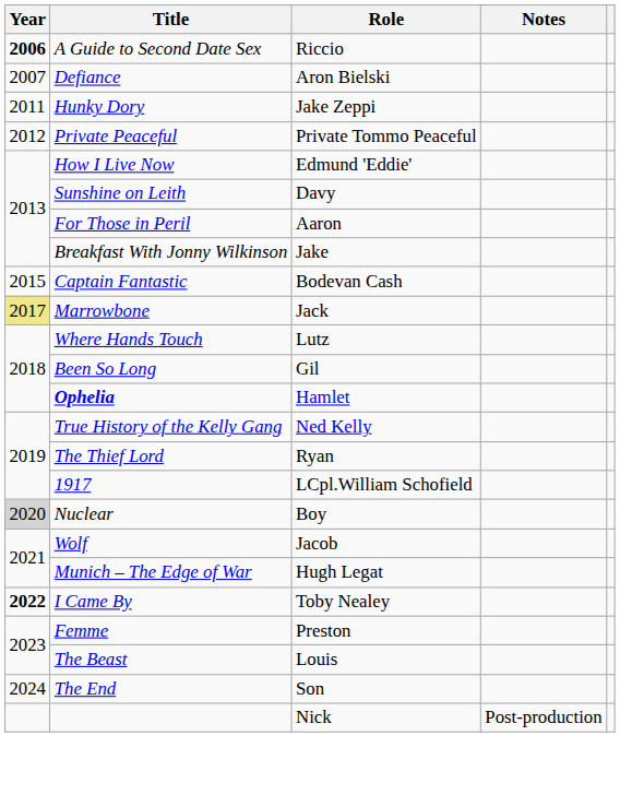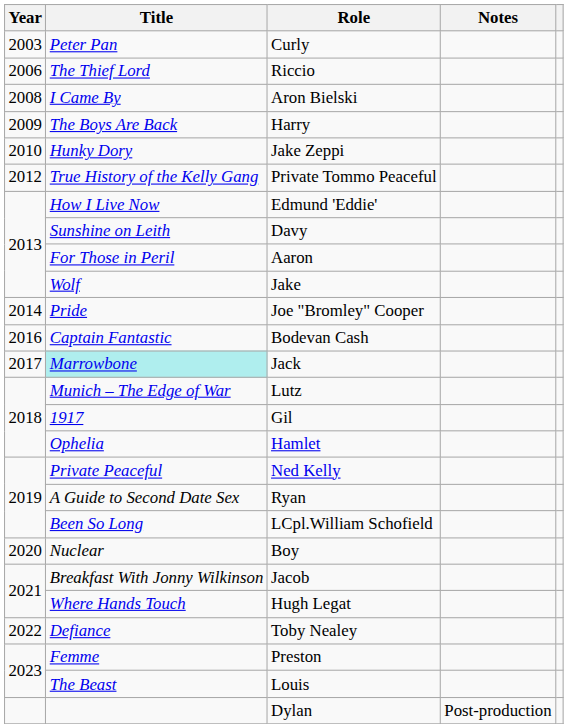+ row: 2003 | Peter Pan | Curly
Riccio | Year: bold -> normal
Riccio | Title: A Guide to Second Date Sex -> The Thief Lord
Aron Bielski | Year: 2007 -> 2008
Aron Bielski | Title: Defiance -> I Came By
+ row: 2009 | The Boys Are Back | Harry
Jake Zeppi | Year: 2011 -> 2010
Private Tommo Peaceful | Title: Private Peaceful -> True History of the Kelly Gang
Jake | Title: Breakfast With Jonny Wilkinson -> Wolf
+ row: 2014 | Pride | Joe "Bromley" Cooper
Bodevan Cash | Year: 2015 -> 2016
Jack | Year: khaki background -> no background
Jack | Title: no background -> paleturquoise background
Lutz | Title: Where Hands Touch -> Munich – The Edge of War
Gil | Title: Been So Long -> 1917
Hamlet | Title: bold -> normal
Ned Kelly | Title: True History of the Kelly Gang -> Private Peaceful
Ryan | Title: The Thief Lord -> A Guide to Second Date Sex
LCpl.William Schofield | Title: 1917 -> Been So Long
Boy | Year: lightgrey background -> no background
Jacob | Title: Wolf -> Breakfast With Jonny Wilkinson
Hugh Legat | Title: Munich – The Edge of War -> Where Hands Touch
Toby Nealey | Year: bold -> normal
Toby Nealey | Title: I Came By -> Defiance
- row: 2024 | The End | Son
+ row: Dylan | Post-production
- row: Nick | Post-production
